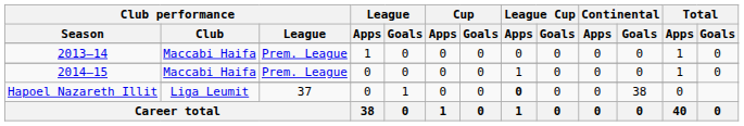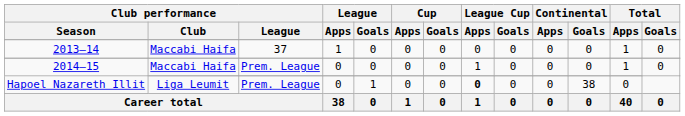2013–14 | Club performance / League: Prem. League -> 37
Hapoel Nazareth Illit | Club performance / League: 37 -> Prem. League
